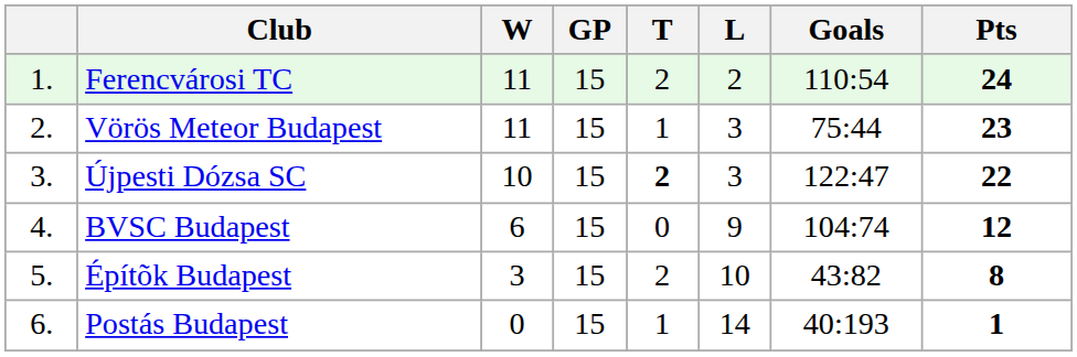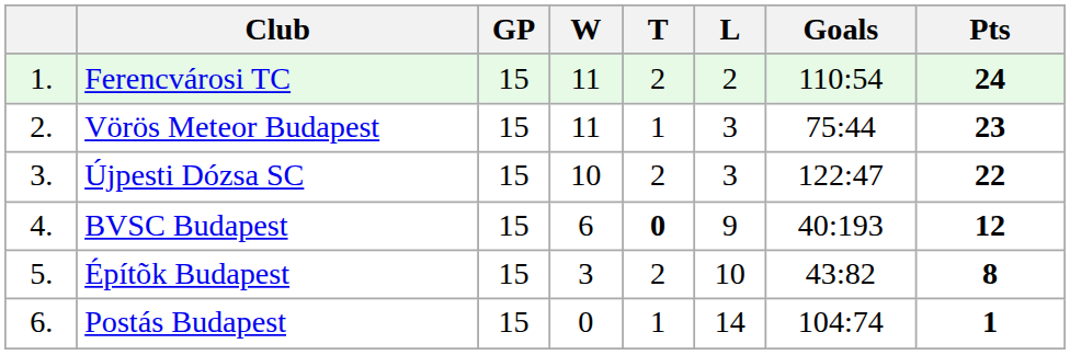columns swapped: GP <-> W
Újpesti Dózsa SC | T: bold -> normal
BVSC Budapest | T: normal -> bold
BVSC Budapest | Goals: 104:74 -> 40:193
Postás Budapest | Goals: 40:193 -> 104:74
